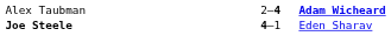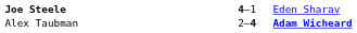rows swapped: Alex Taubman <-> Joe Steele
